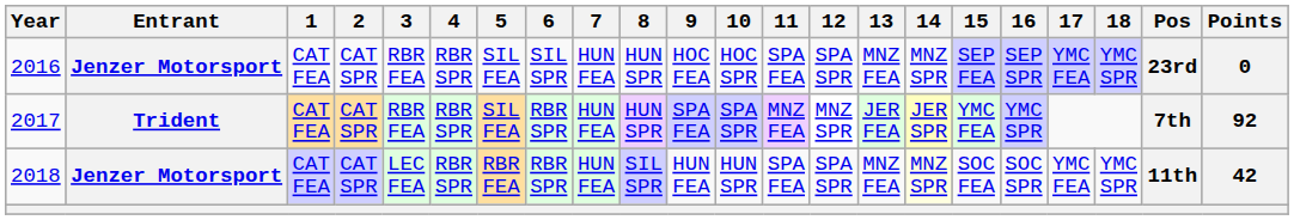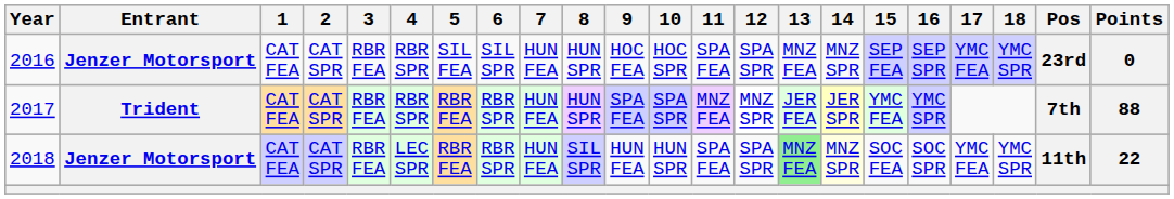2017 | 5: SIL FEA -> RBR FEA
2017 | Points: 92 -> 88
2018 | 3: LEC FEA -> RBR FEA
2018 | 4: RBR SPR -> LEC SPR
2018 | 13: no background -> lightgreen background
2018 | Points: 42 -> 22
